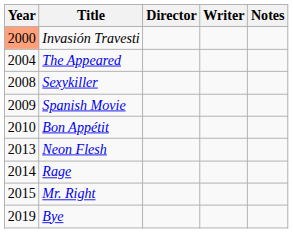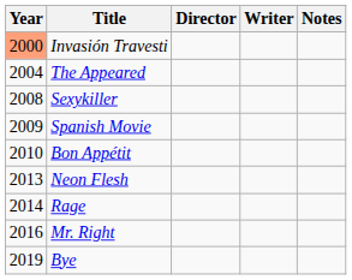Mr. Right | Year: 2015 -> 2016
